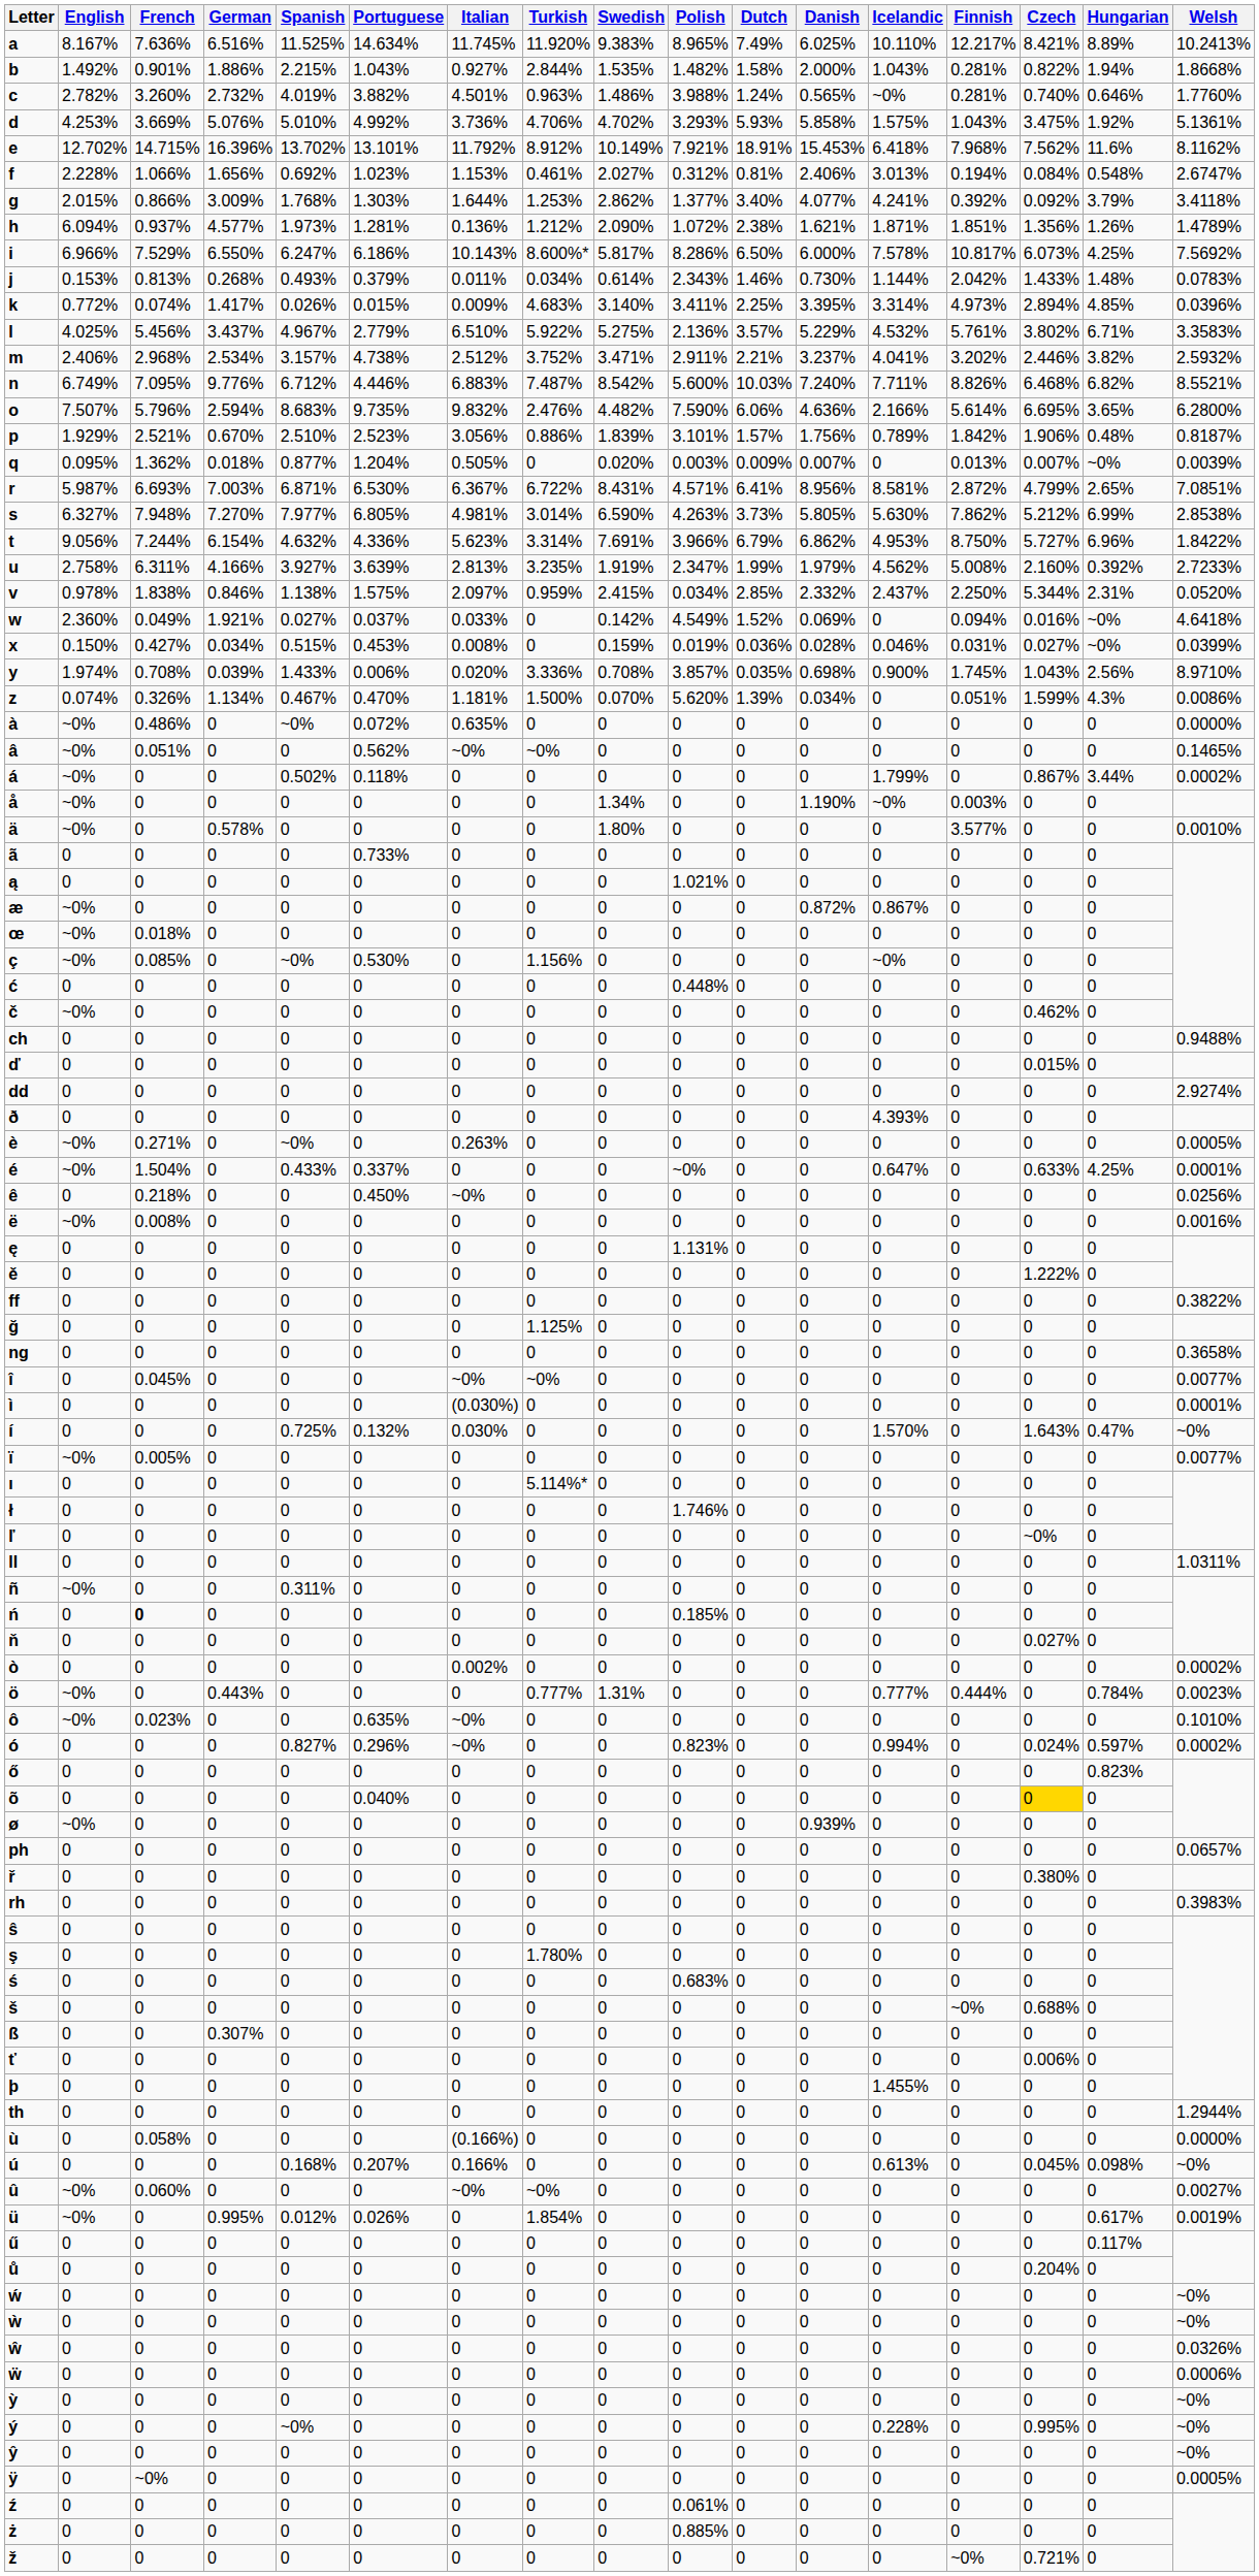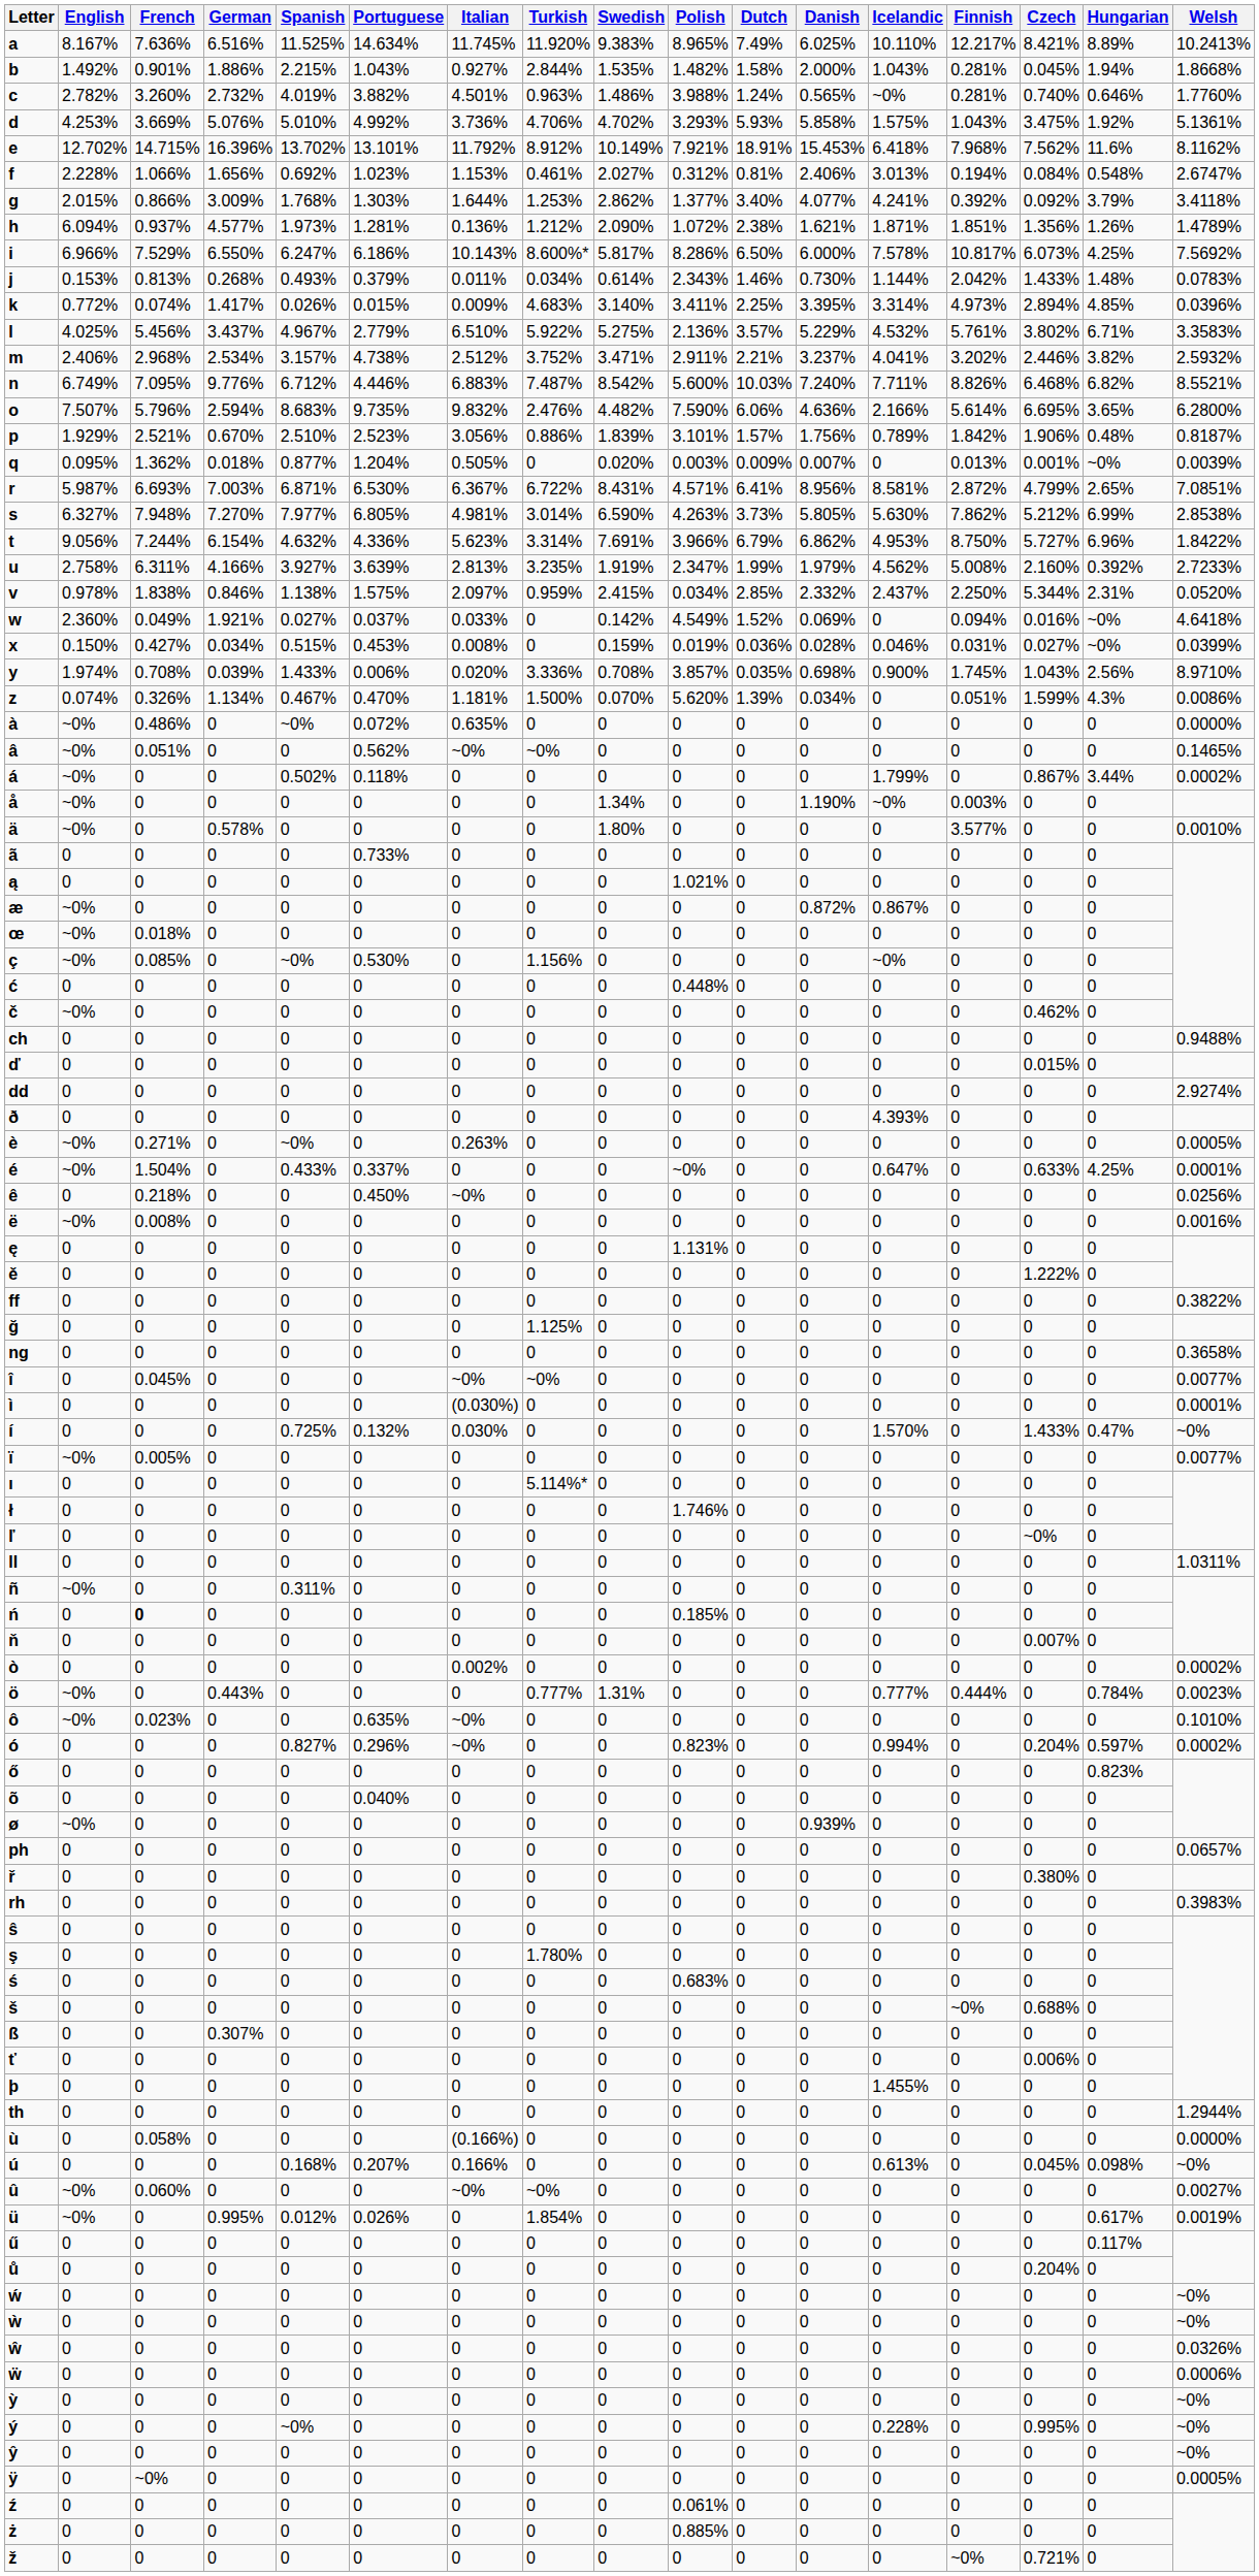b | Czech: 0.822% -> 0.045%
q | Czech: 0.007% -> 0.001%
í | Czech: 1.643% -> 1.433%
ň | Czech: 0.027% -> 0.007%
ó | Czech: 0.024% -> 0.204%
õ | Czech: gold background -> no background
